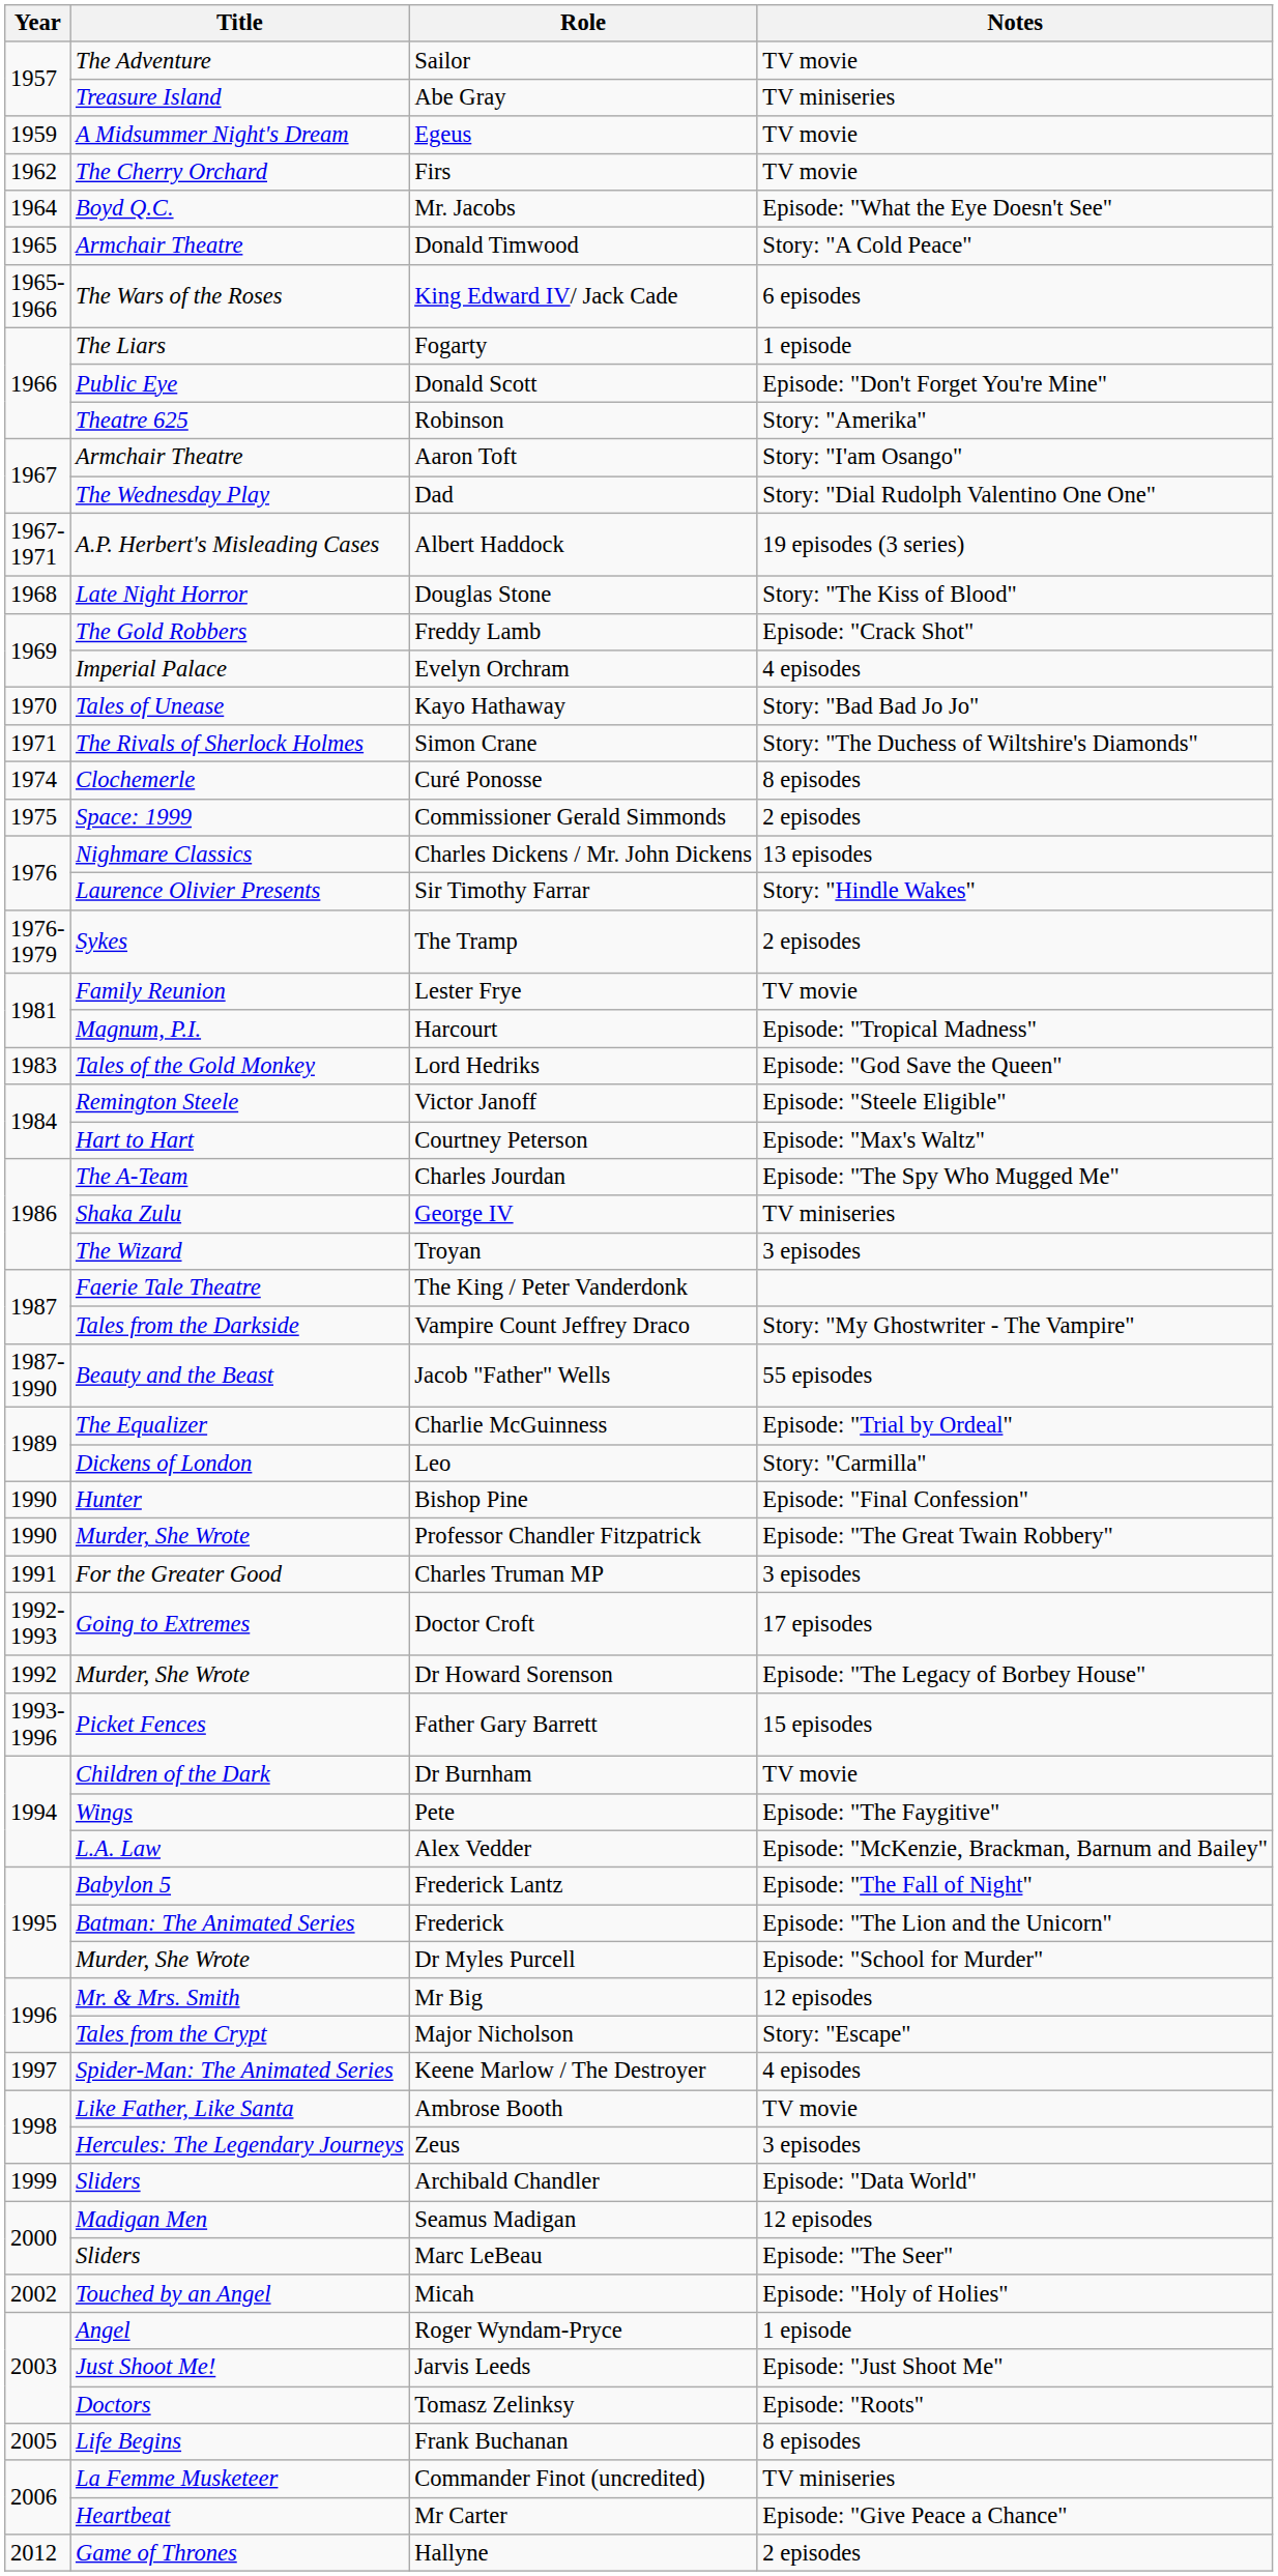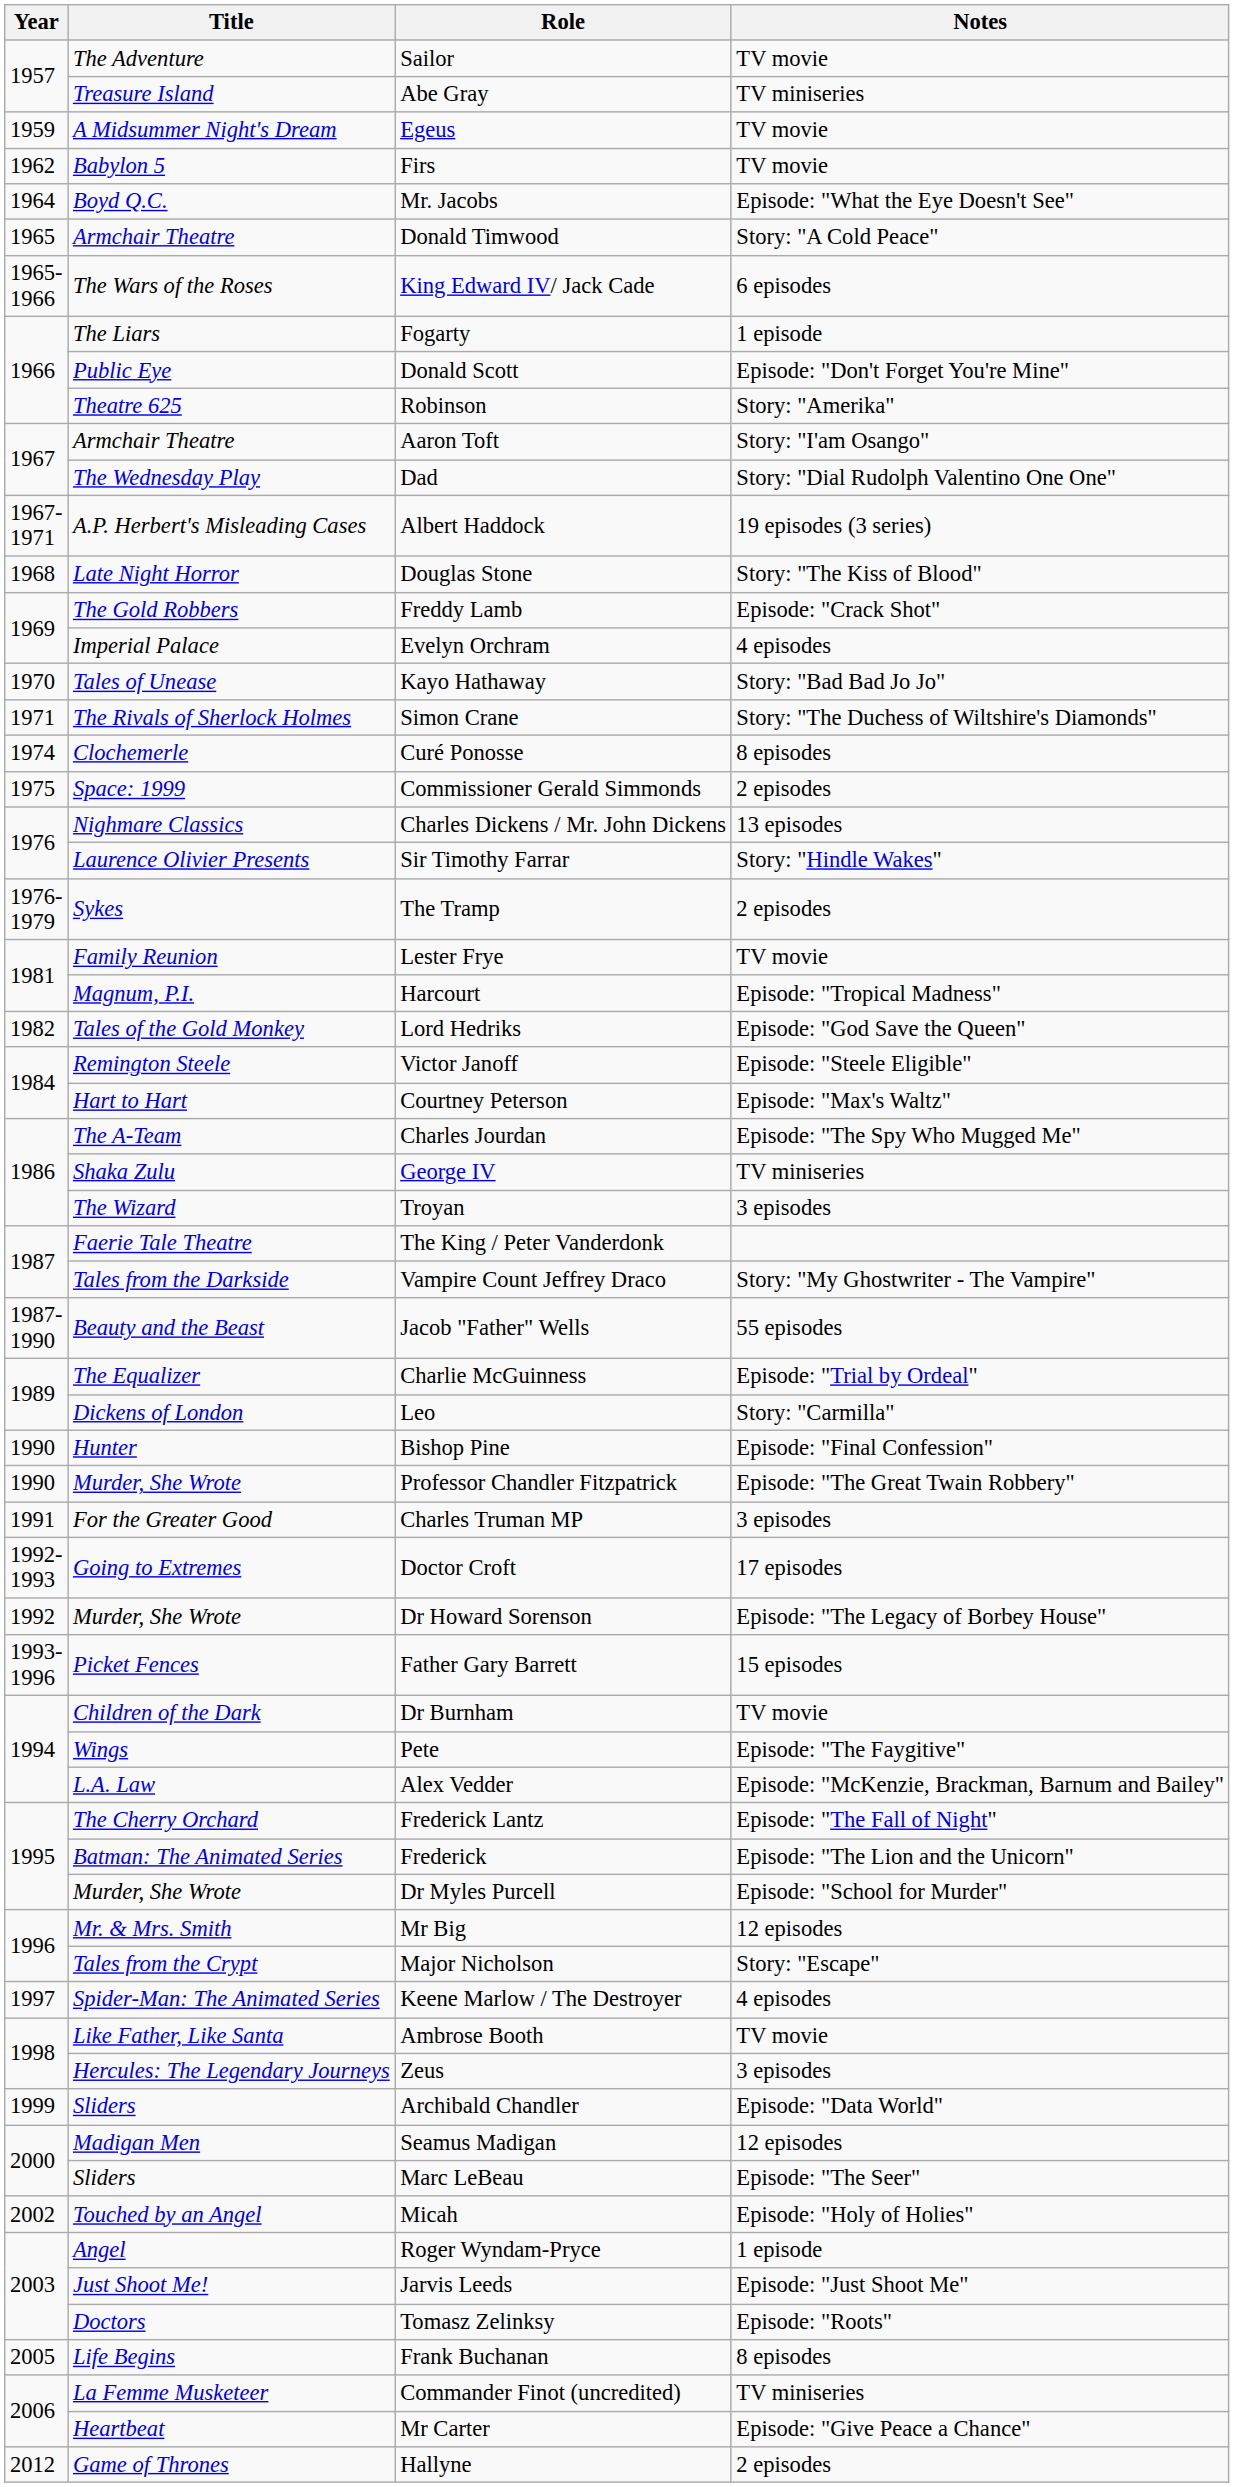Firs | Title: The Cherry Orchard -> Babylon 5
Lord Hedriks | Year: 1983 -> 1982
Frederick Lantz | Title: Babylon 5 -> The Cherry Orchard
